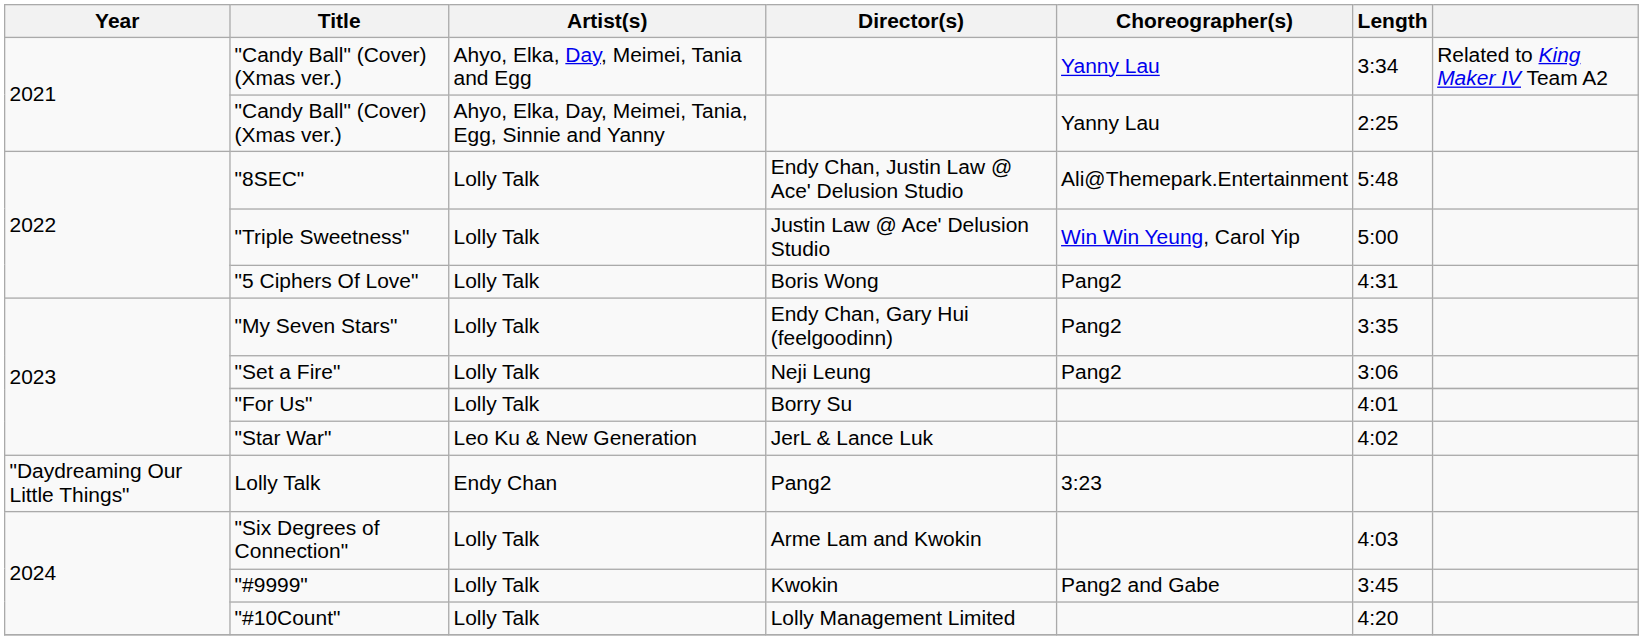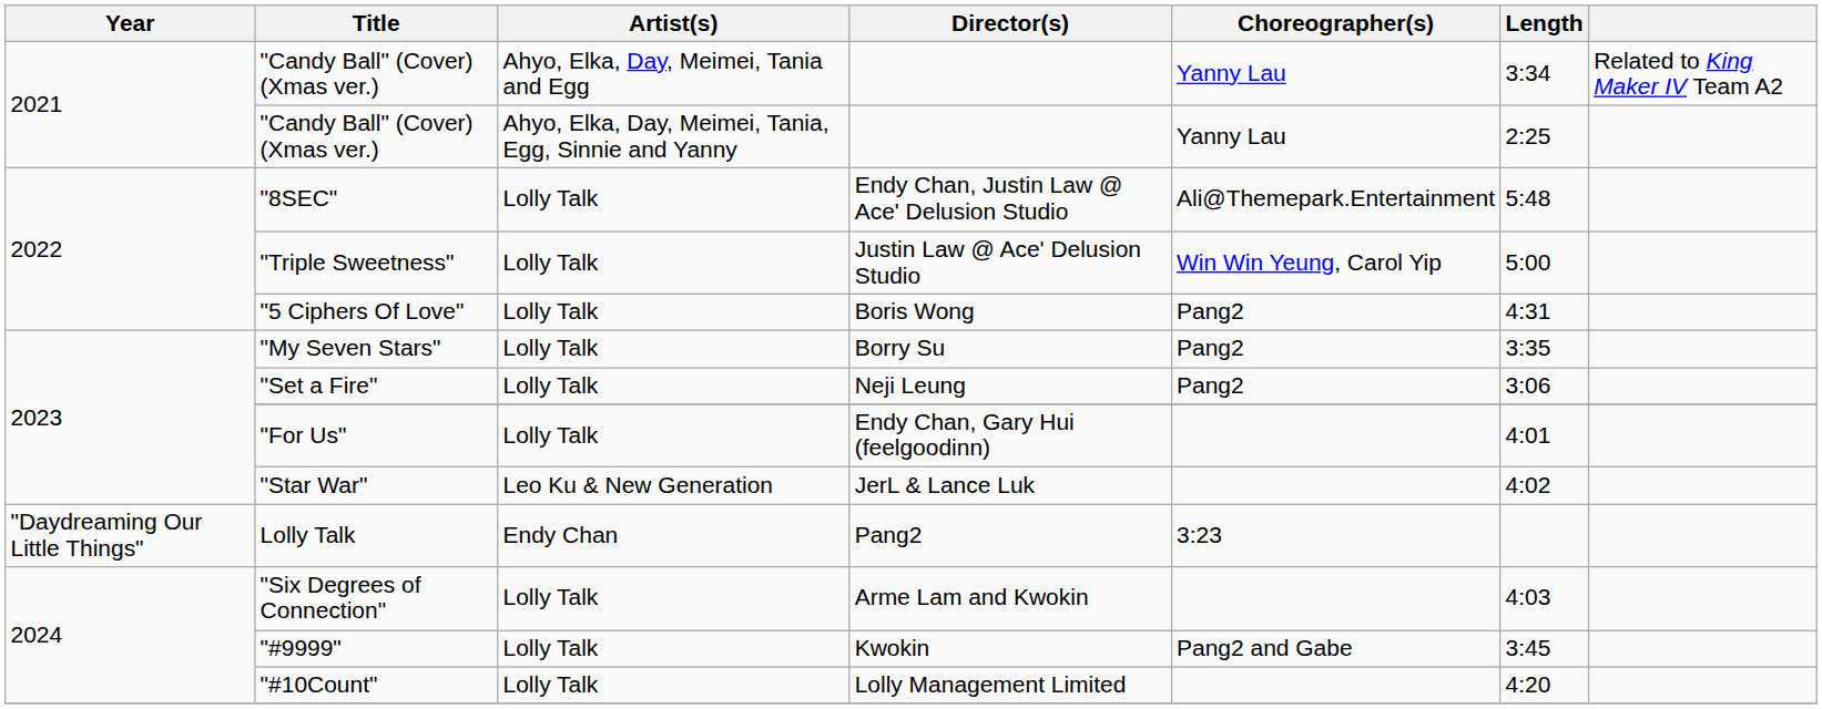"My Seven Stars" | Director(s): Endy Chan, Gary Hui (feelgoodinn) -> Borry Su
"For Us" | Director(s): Borry Su -> Endy Chan, Gary Hui (feelgoodinn)
